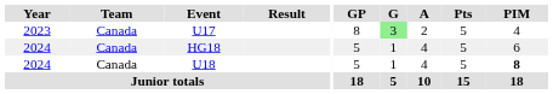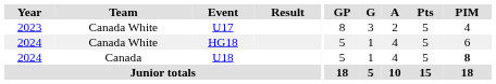U17 | Team: Canada -> Canada White
U17 | G: lightgreen background -> no background
HG18 | Team: Canada -> Canada White
